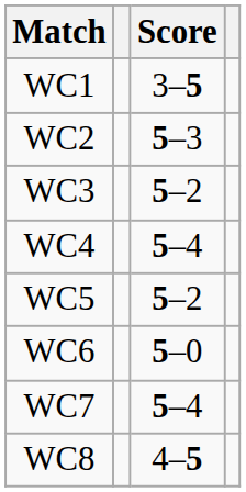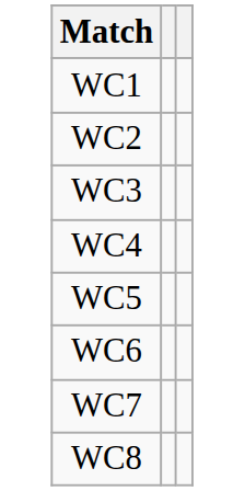- column: Score | 3–5 | 5–3 | 5–2 | 5–4 | 5–2 | 5–0 | 5–4 | 4–5
